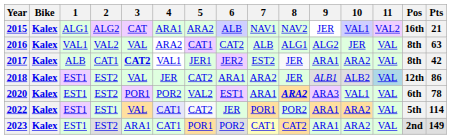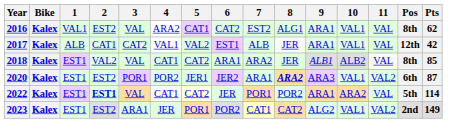- row: 2015 | Kalex | ALG1 | ALG2 | CAT | ARA1 | ARA2 | ALB | NAV1 | NAV2 | JER | VAL1 | VAL2 | 16th | 21
2016 | 2: VAL2 -> EST2
2016 | 7: ALB -> EST2
2016 | 9: ALG2 -> ARA1
2016 | 10: JER -> VAL1
2016 | Pts: 63 -> 62
2017 | 3: bold -> normal
2017 | 5: JER1 -> VAL2
2017 | 6: JER2 -> EST1
2017 | 7: EST2 -> ALB
2017 | 10: ARA2 -> VAL1
2017 | Pos: 8th -> 12th
2018 | 2: EST2 -> VAL2
2018 | 4: JER -> CAT1
2018 | 11: lightblue background -> no background
2018 | Pos: 12th -> 8th
2018 | Pts: 86 -> 85
2020 | 5: VAL2 -> JER1
2020 | 6: EST1 -> JER2
2020 | 11: VAL -> VAL2
2020 | Pts: 78 -> 87
2022 | 2: normal -> bold
2022 | 4: lavender background -> no background
2022 | 5: no background -> lightyellow background
2023 | 4: CAT1 -> JER
2023 | 9: ARA1 -> ALG2
2023 | 10: ARA2 -> VAL1
2023 | 11: VAL -> VAL2
